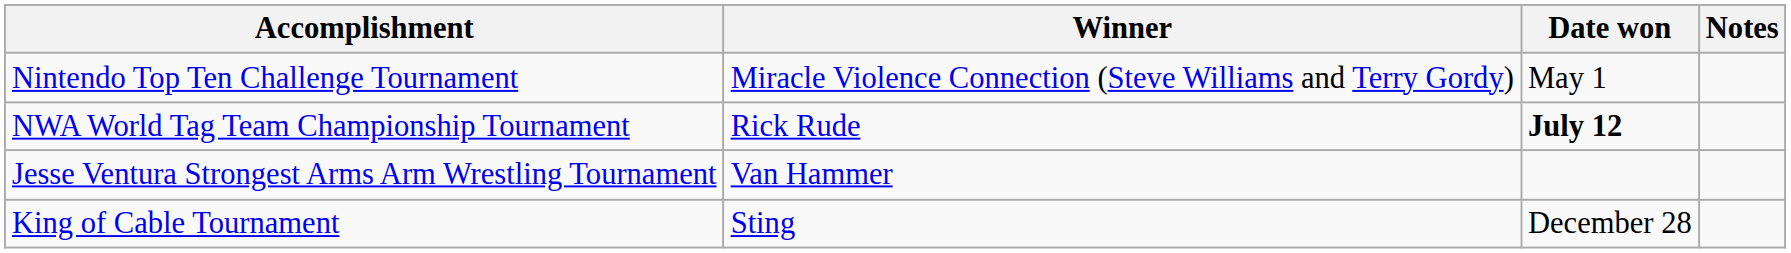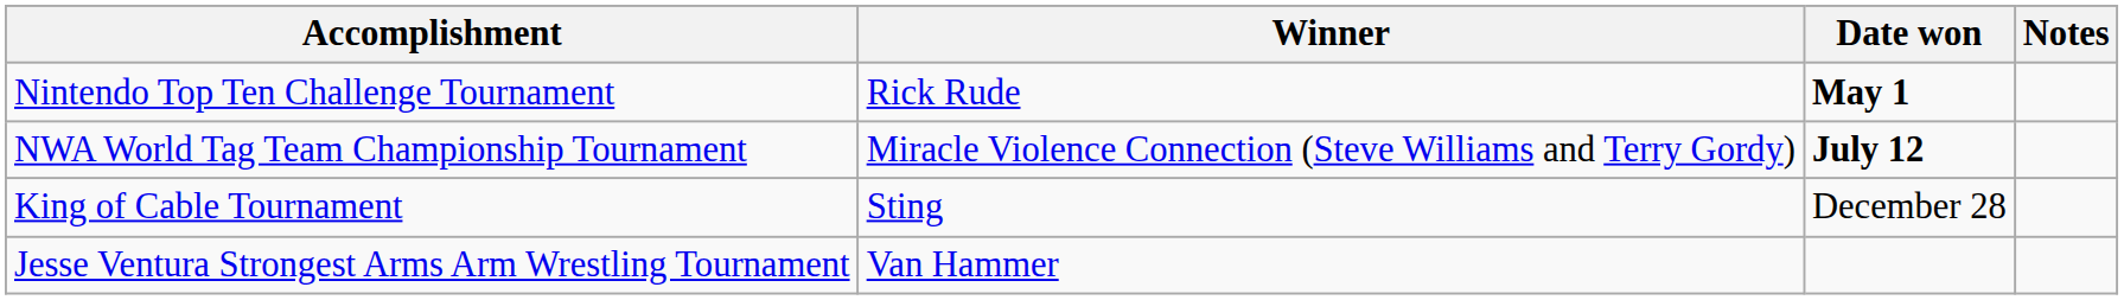Nintendo Top Ten Challenge Tournament | Winner: Miracle Violence Connection (Steve Williams and Terry Gordy) -> Rick Rude
Nintendo Top Ten Challenge Tournament | Date won: normal -> bold
NWA World Tag Team Championship Tournament | Winner: Rick Rude -> Miracle Violence Connection (Steve Williams and Terry Gordy)
rows swapped: King of Cable Tournament <-> Jesse Ventura Strongest Arms Arm Wrestling Tournament
